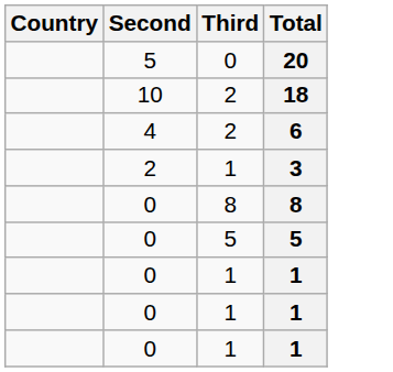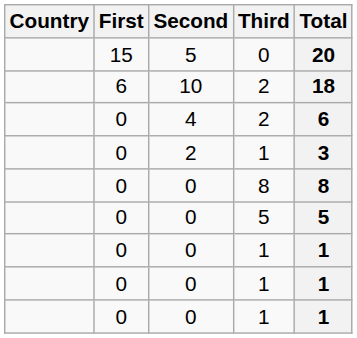+ column: First | 15 | 6 | 0 | 0 | 0 | 0 | 0 | 0 | 0
